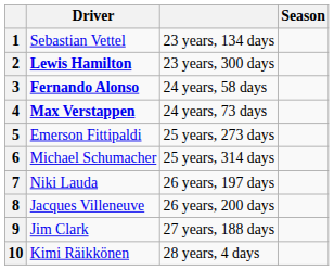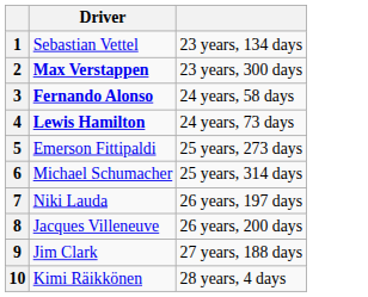- column: Season
2 | Driver: Lewis Hamilton -> Max Verstappen
4 | Driver: Max Verstappen -> Lewis Hamilton
